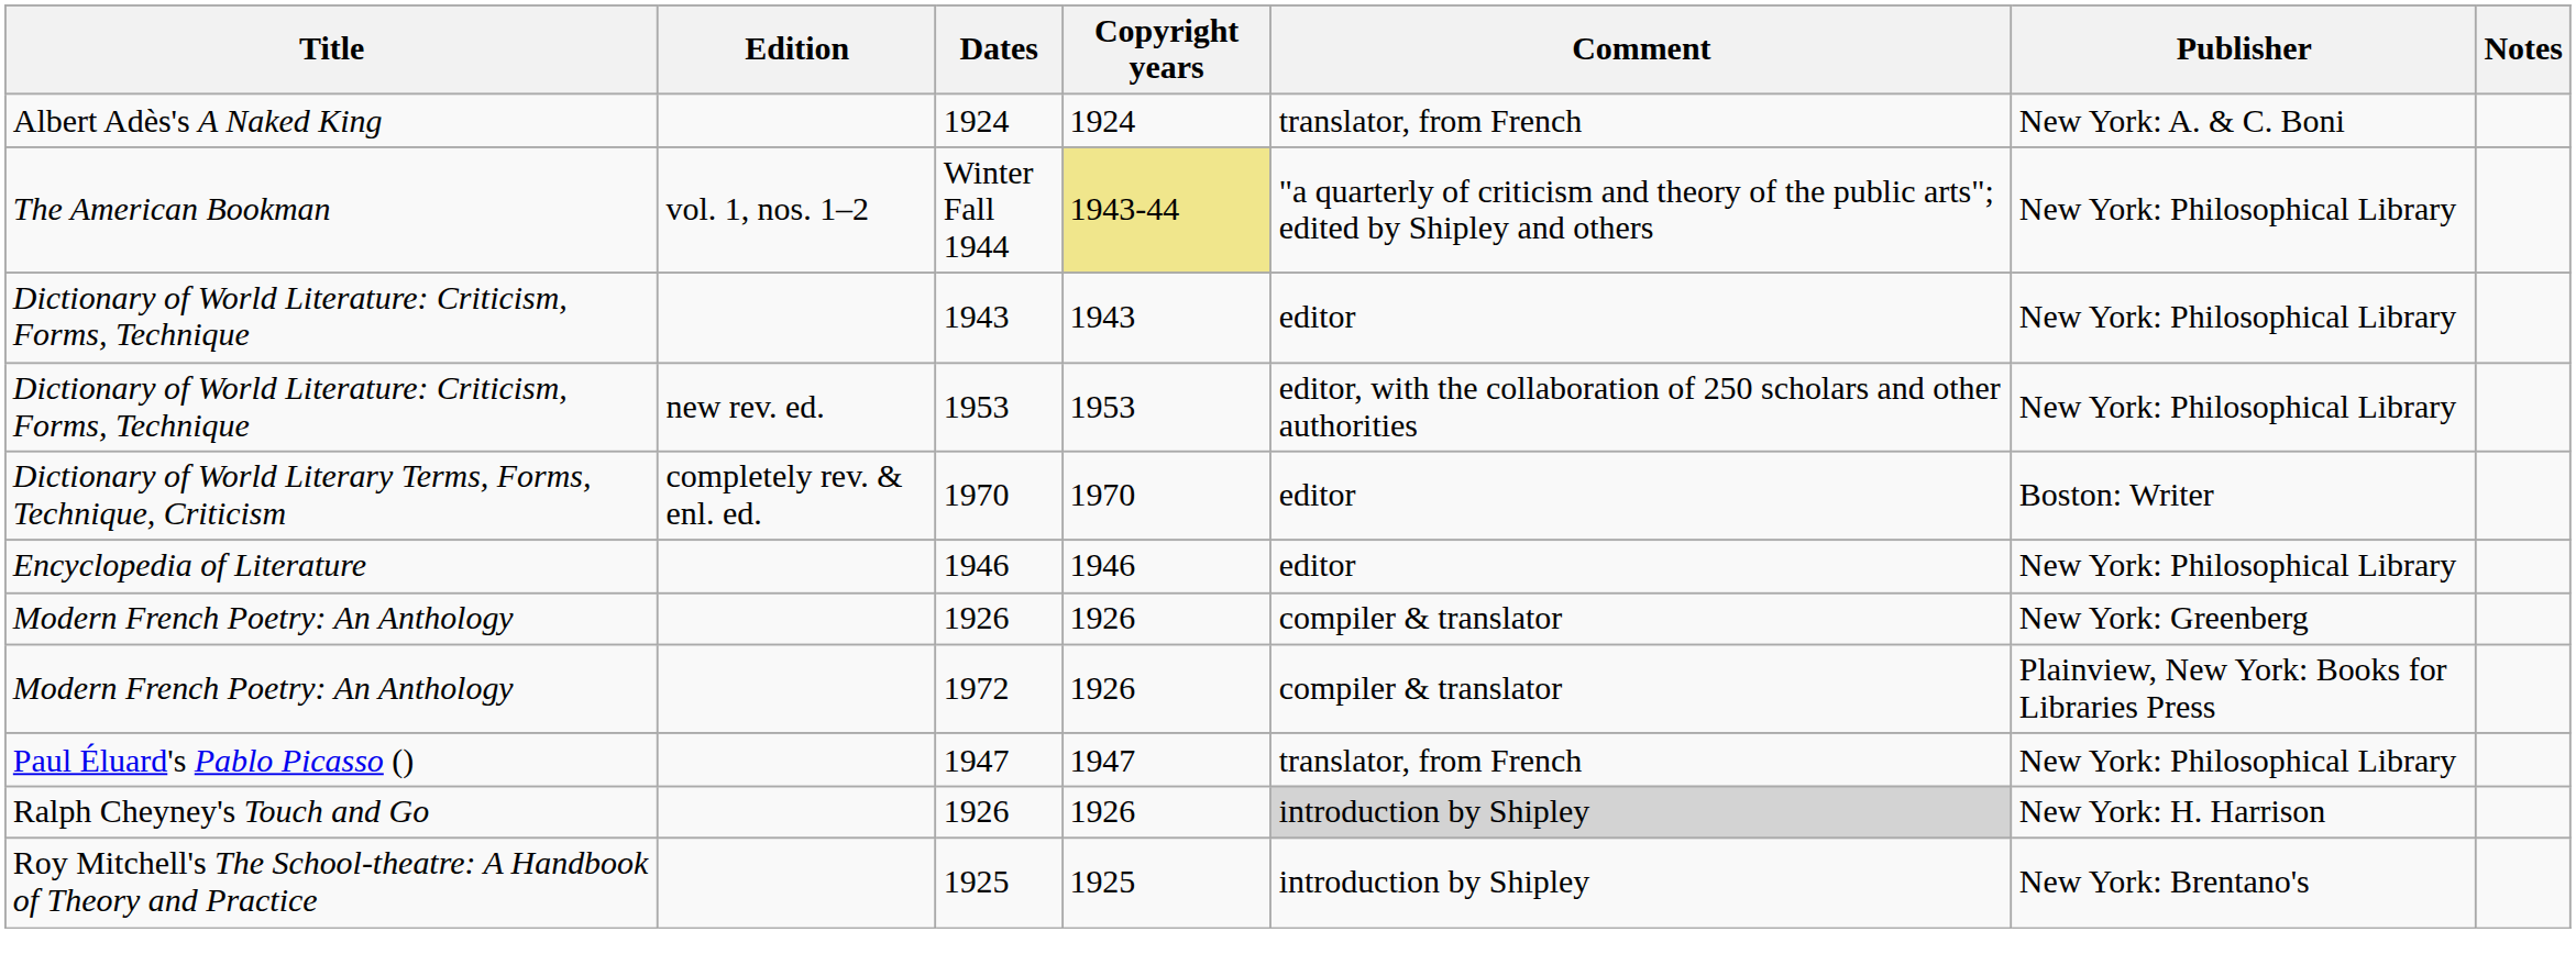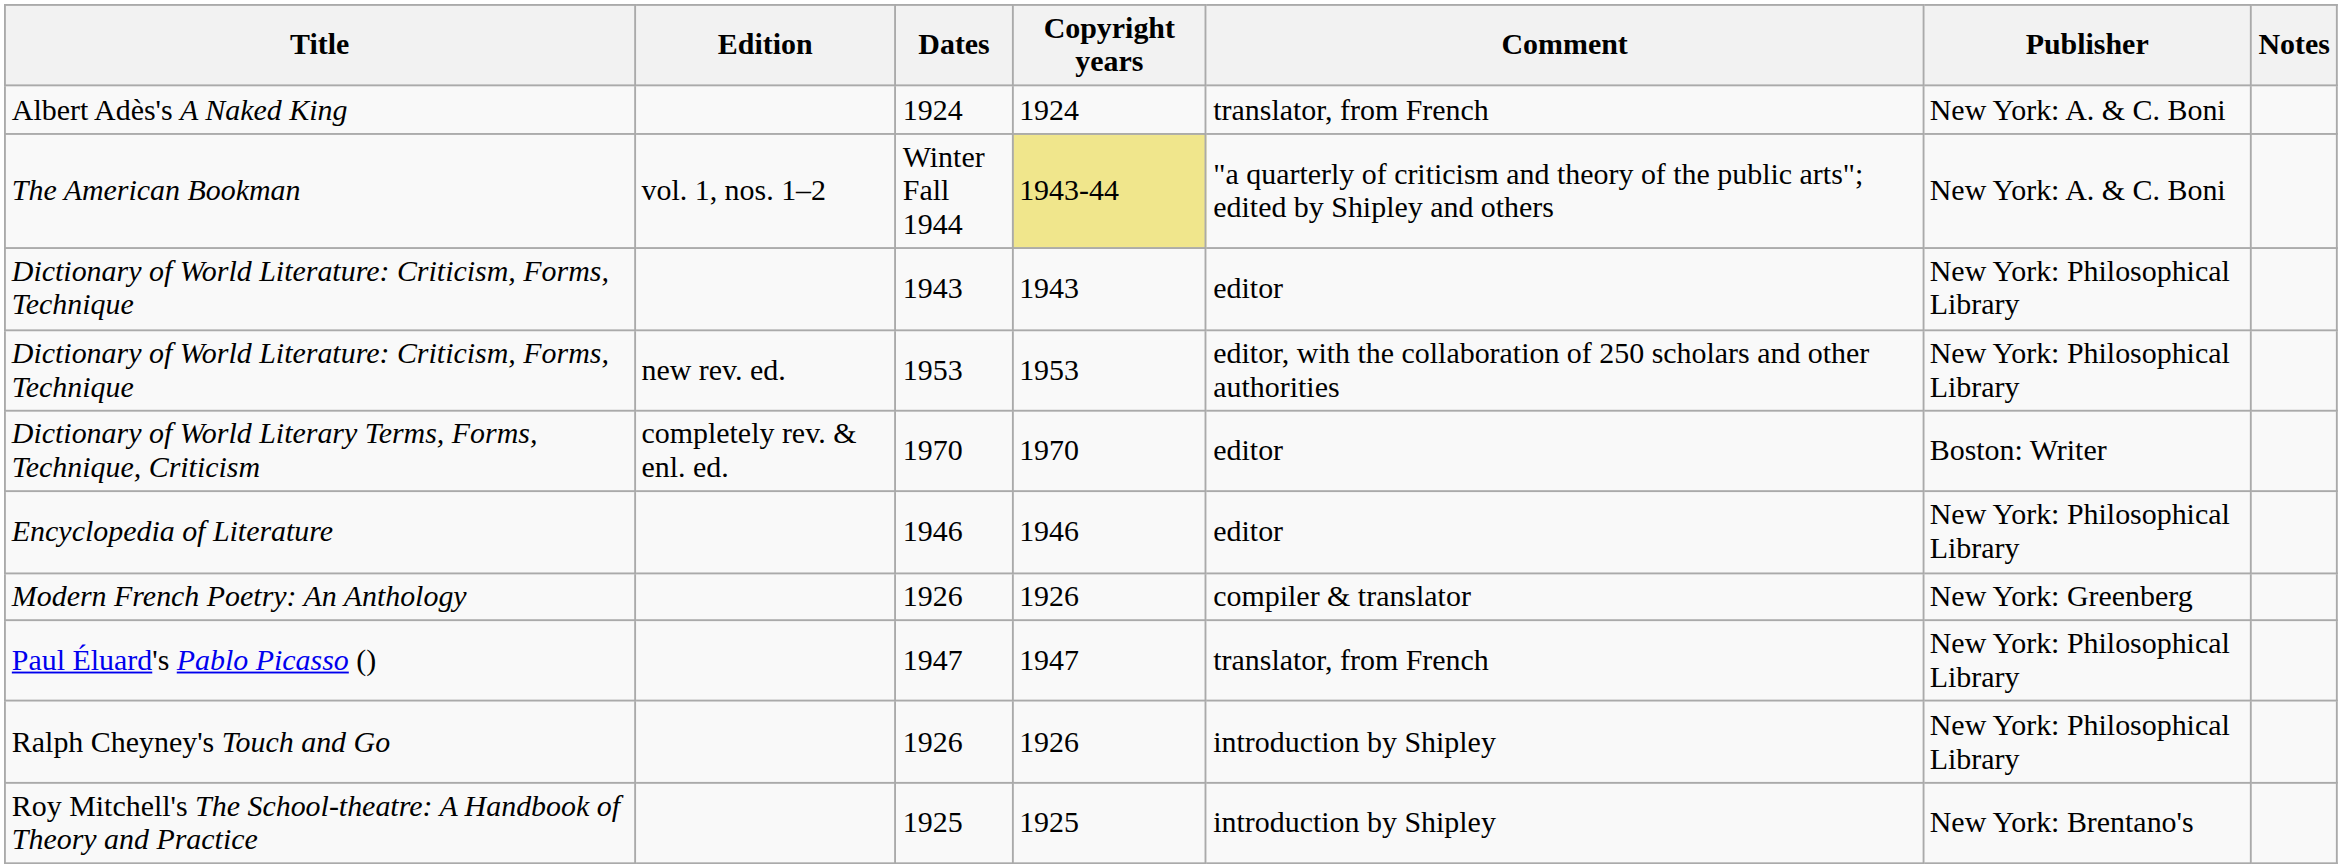Winter Fall 1944 | Publisher: New York: Philosophical Library -> New York: A. & C. Boni
- row: Modern French Poetry: An Anthology | 1972 | 1926 | compiler & translator | Plainview, New York: Books for Libraries Press
Ralph Cheyney's Touch and Go / 1926 | Comment: lightgrey background -> no background
Ralph Cheyney's Touch and Go / 1926 | Publisher: New York: H. Harrison -> New York: Philosophical Library
